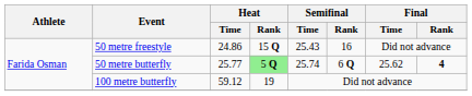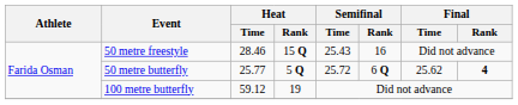50 metre freestyle | Heat / Time: 24.86 -> 28.46
50 metre butterfly | Heat / Rank: lightgreen background -> no background
50 metre butterfly | Semifinal / Time: 25.74 -> 25.72
